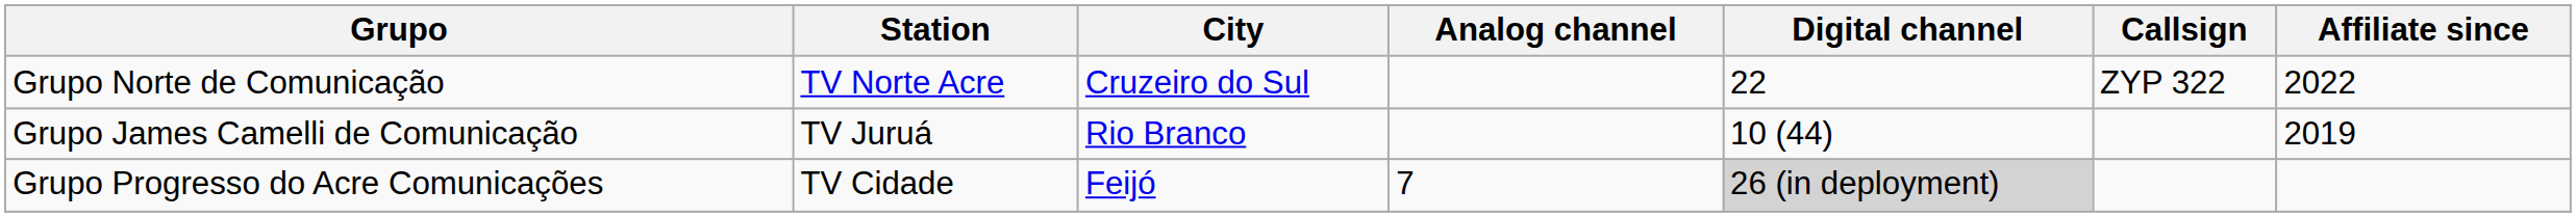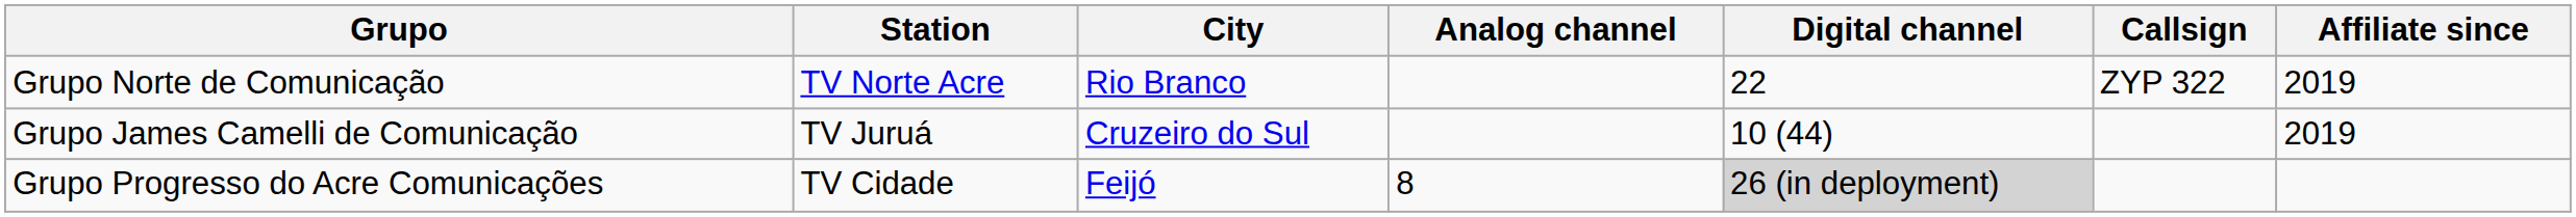Grupo Norte de Comunicação | City: Cruzeiro do Sul -> Rio Branco
Grupo Norte de Comunicação | Affiliate since: 2022 -> 2019
Grupo James Camelli de Comunicação | City: Rio Branco -> Cruzeiro do Sul
Grupo Progresso do Acre Comunicações | Analog channel: 7 -> 8
